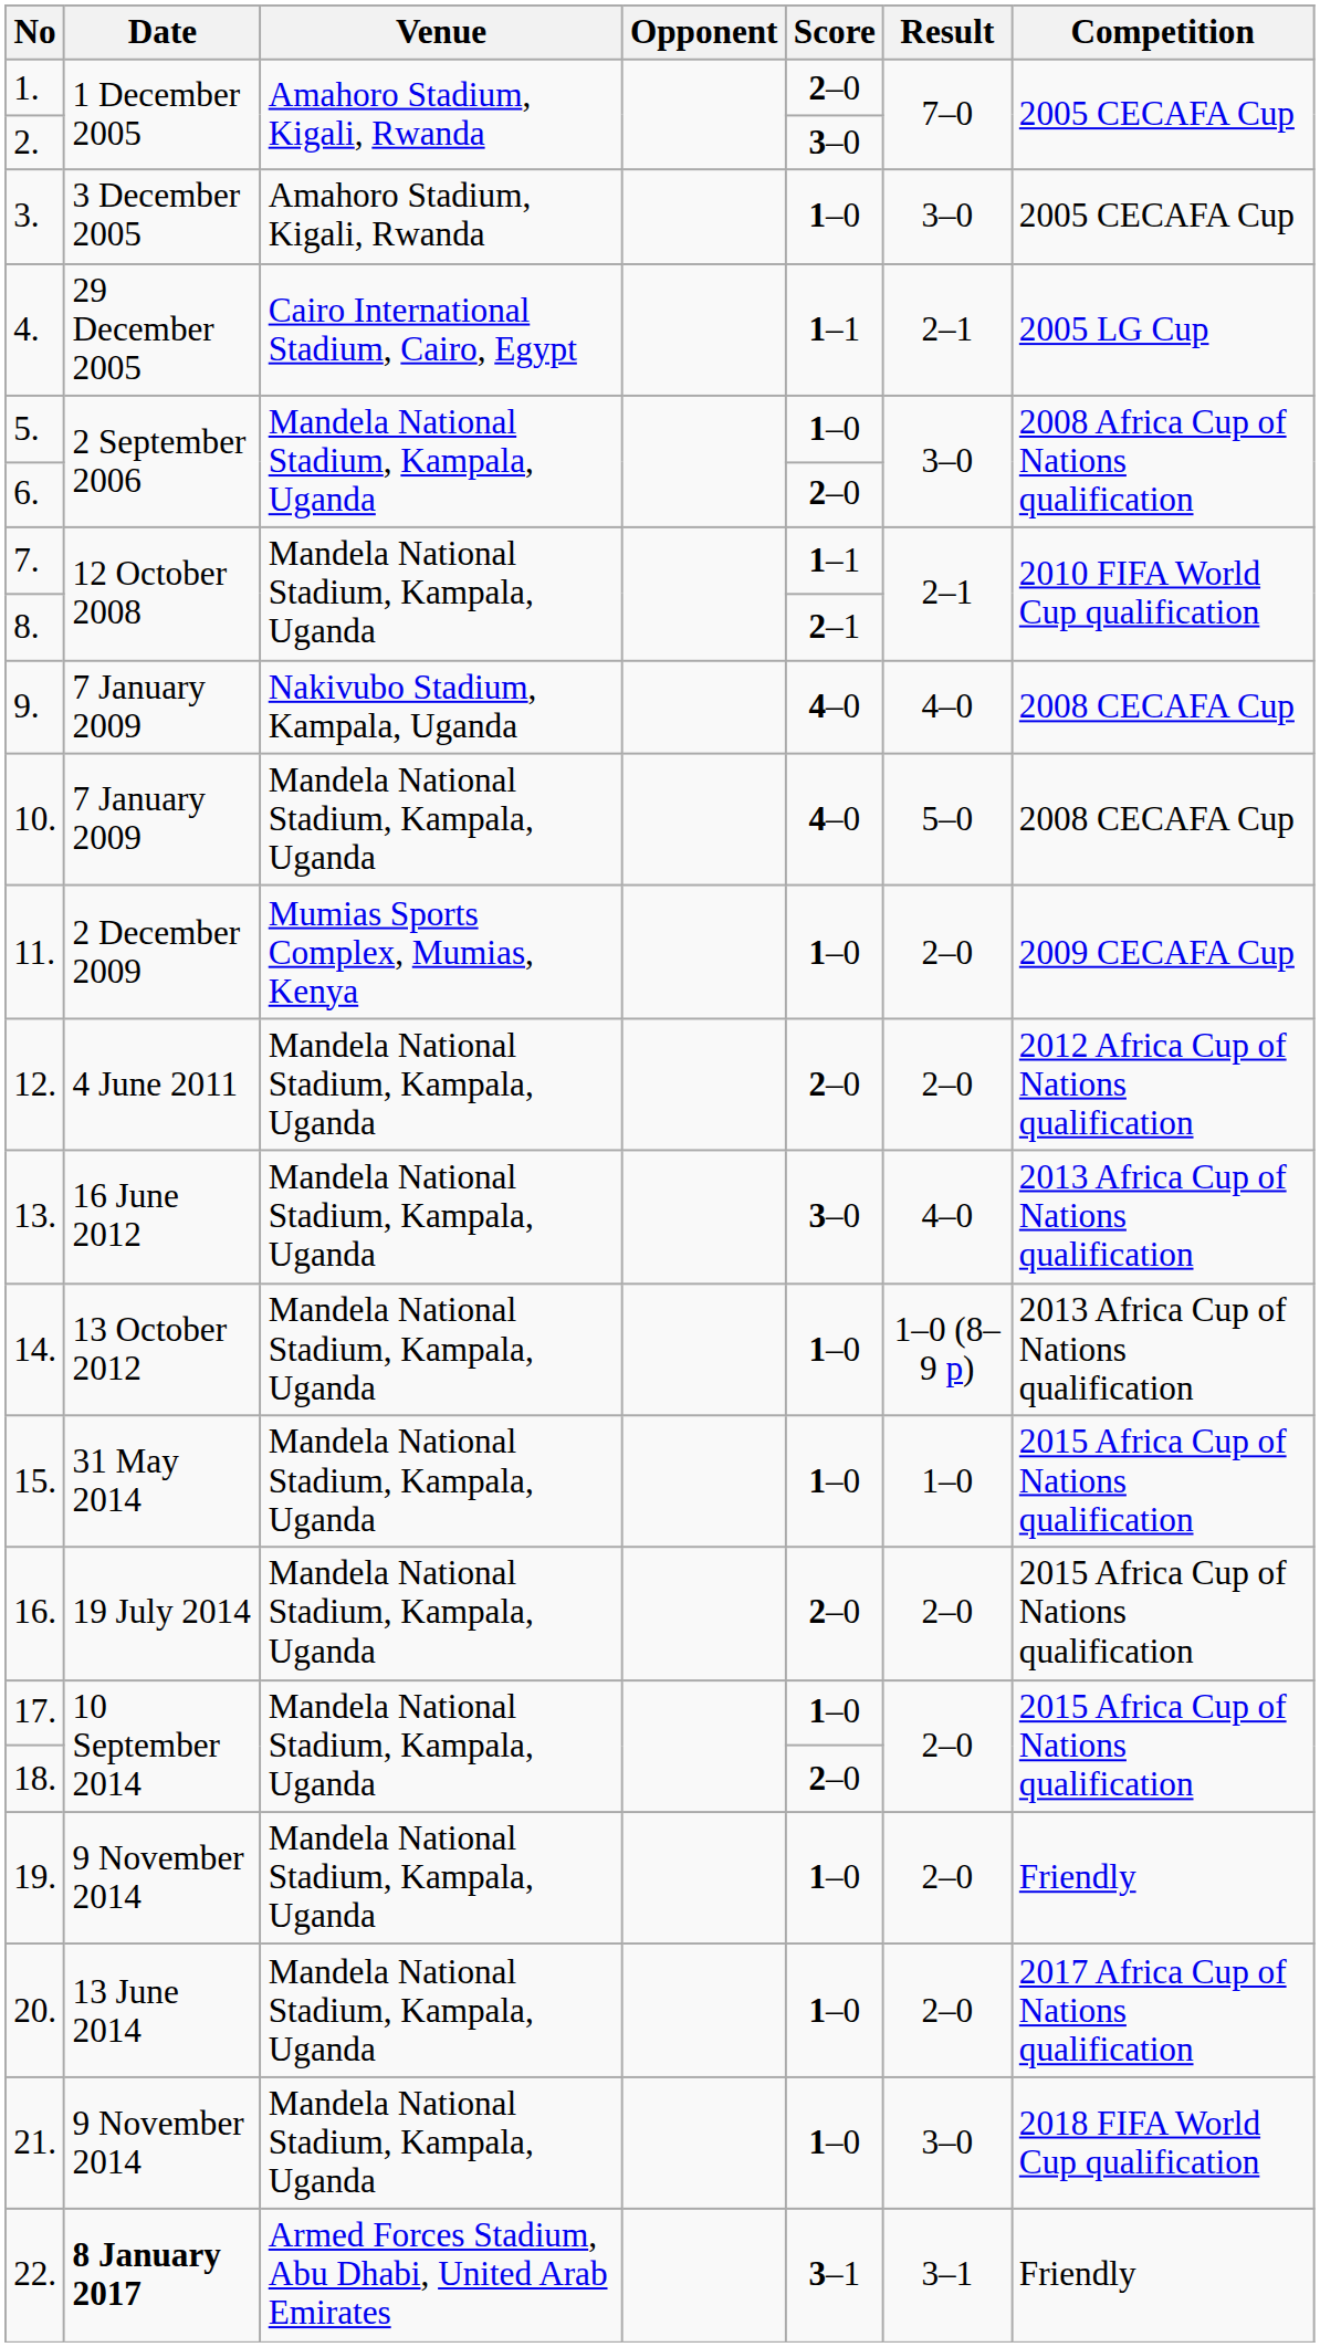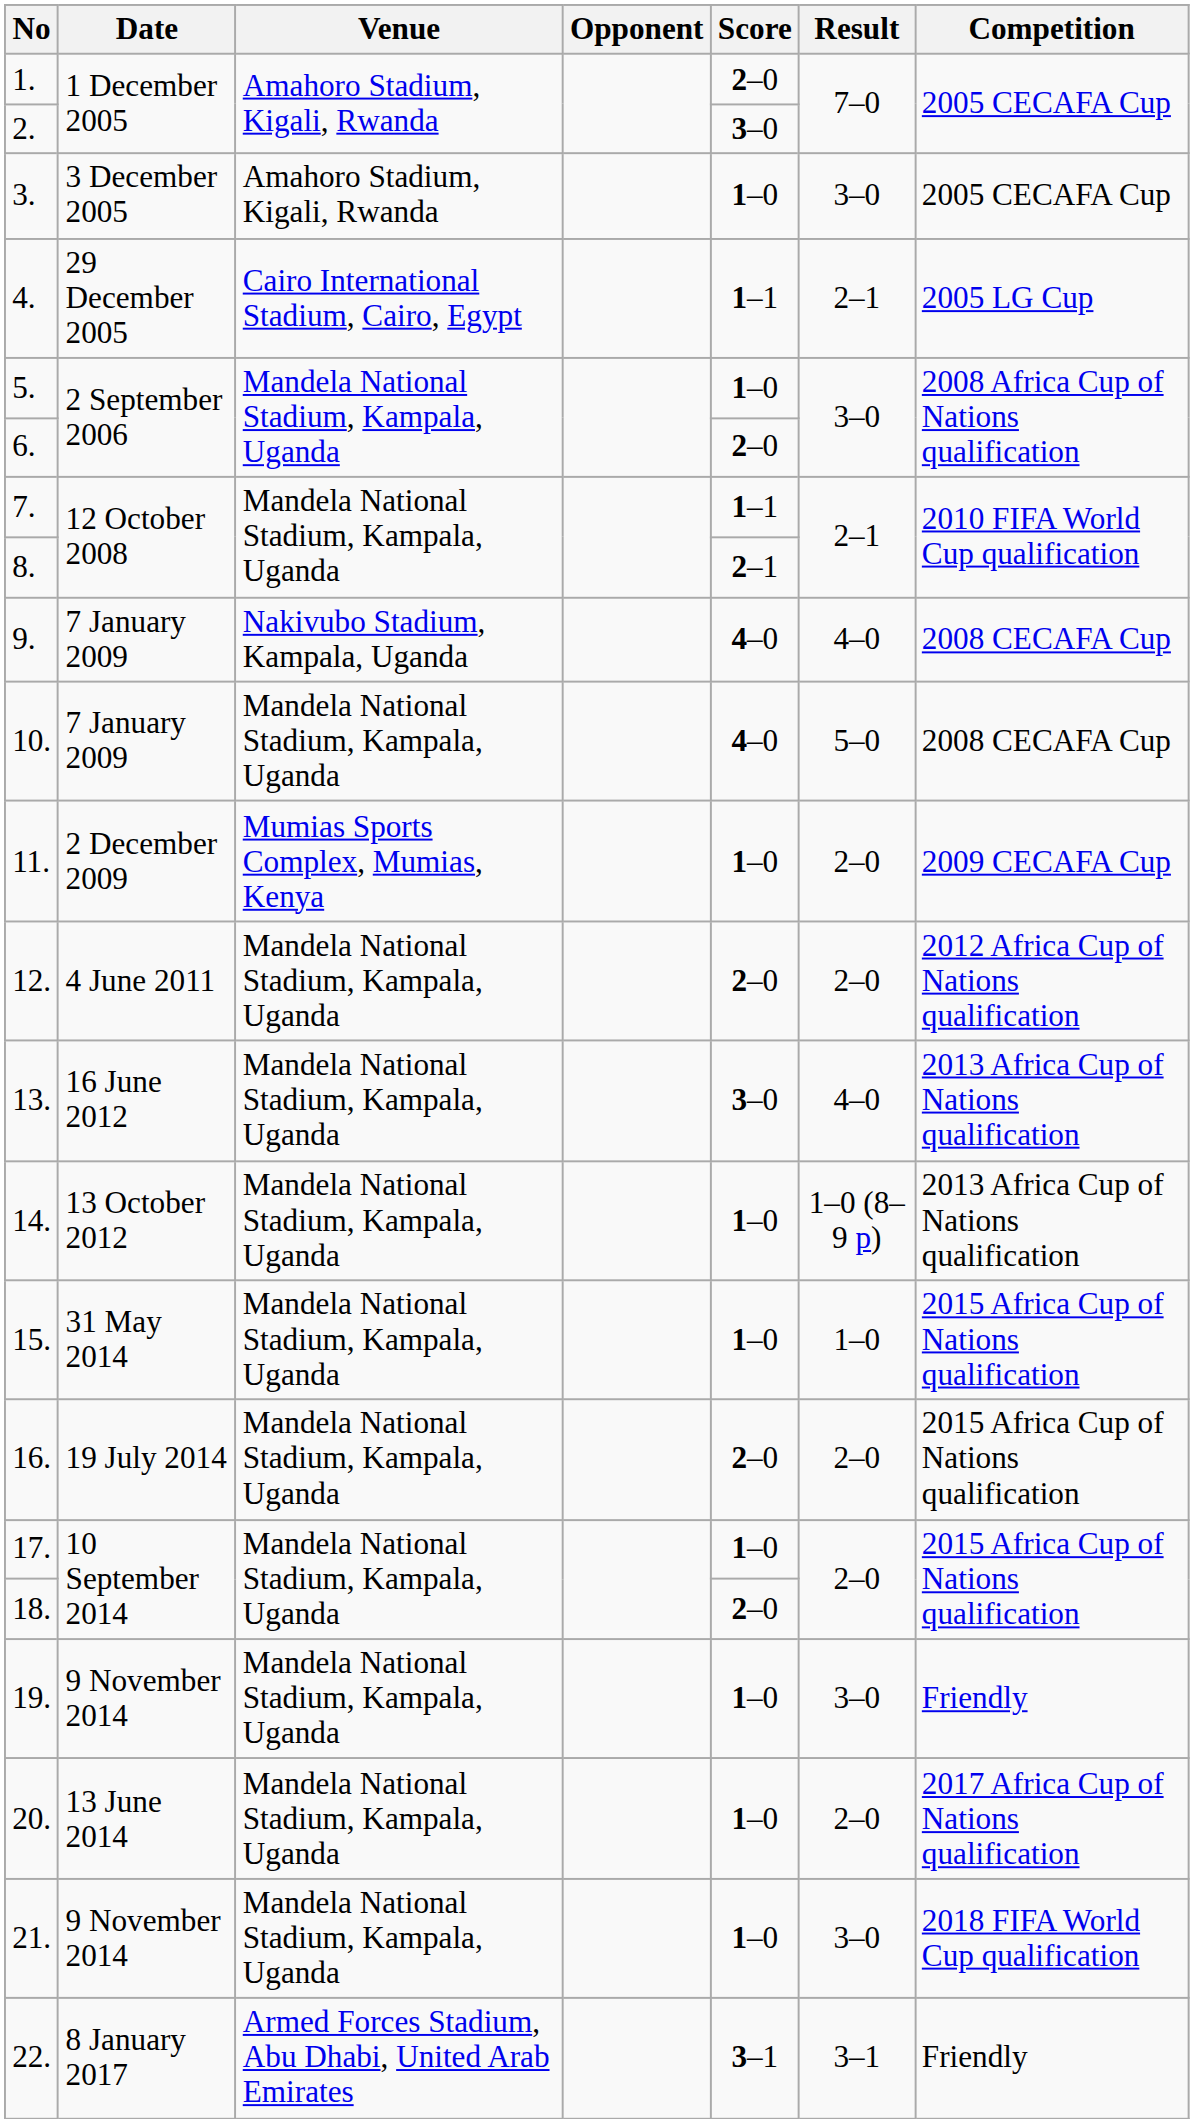19. | Result: 2–0 -> 3–0
22. | Date: bold -> normal
